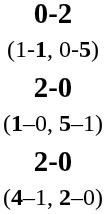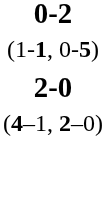- row: 2-0 (1–0, 5–1)
